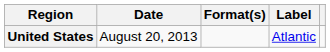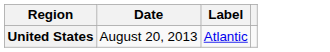- column: Format(s)
